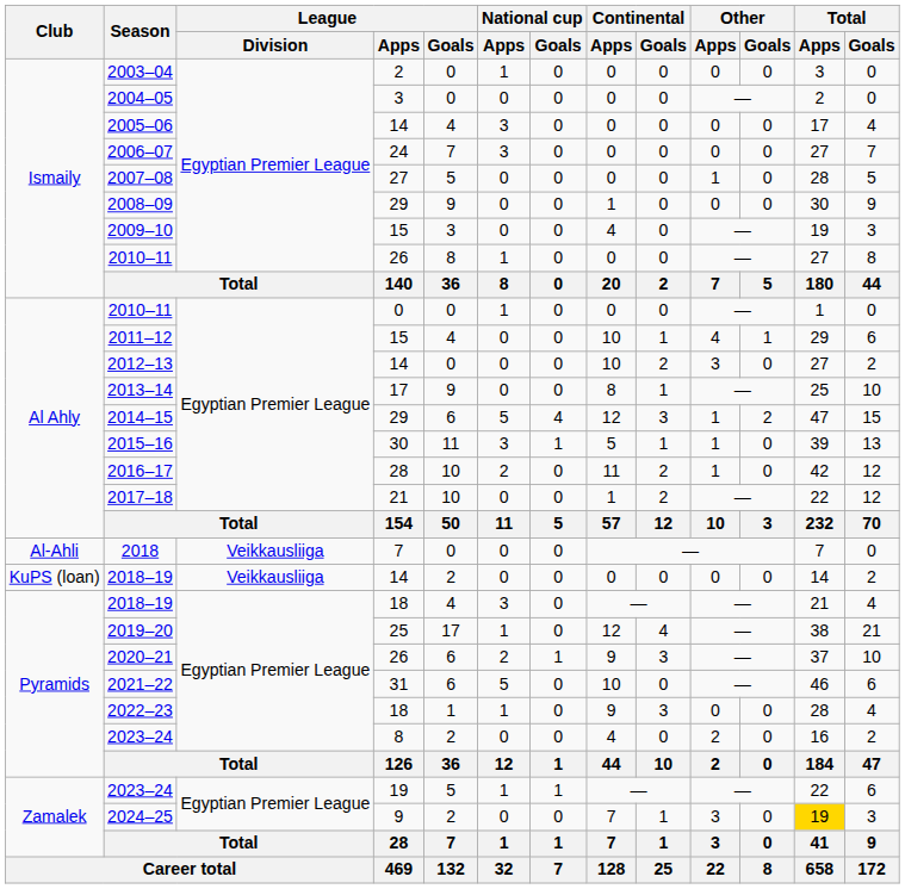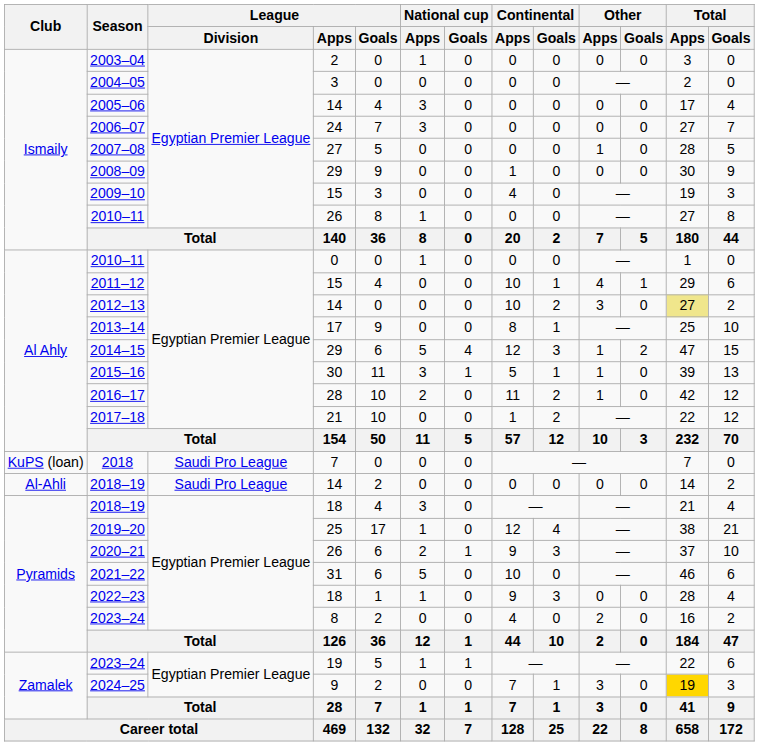2012–13 | Total / Apps: no background -> khaki background
2018 | Club: Al-Ahli -> KuPS (loan)
2018 | League / Division: Veikkausliiga -> Saudi Pro League
2018–19 / 14 | Club: KuPS (loan) -> Al-Ahli
2018–19 / 14 | League / Division: Veikkausliiga -> Saudi Pro League
